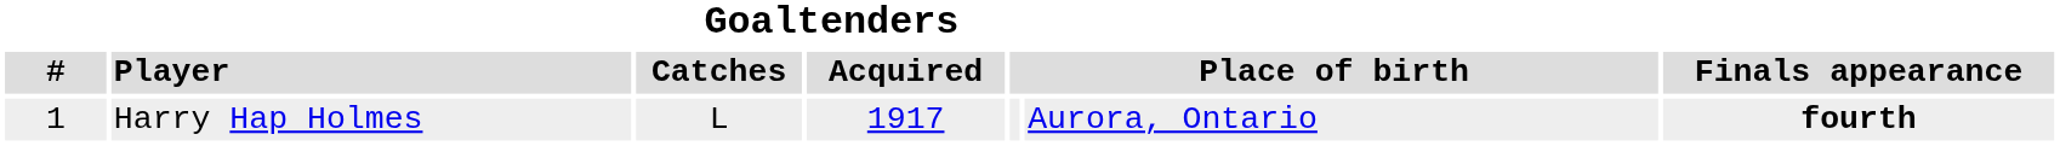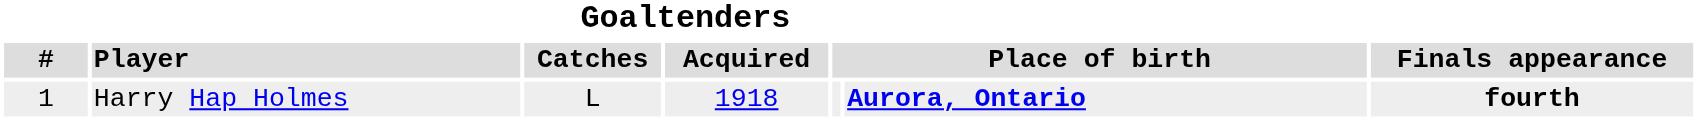Harry Hap Holmes | Goaltenders / Acquired: 1917 -> 1918
Harry Hap Holmes | column 6: normal -> bold
